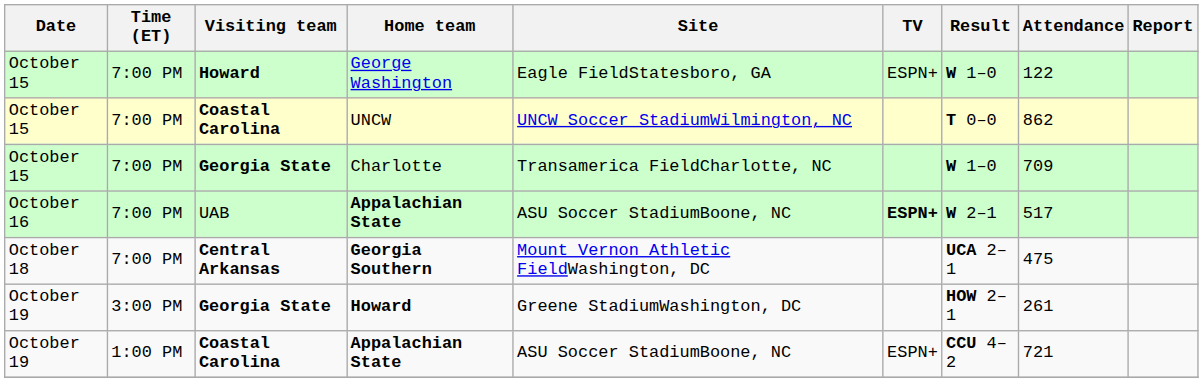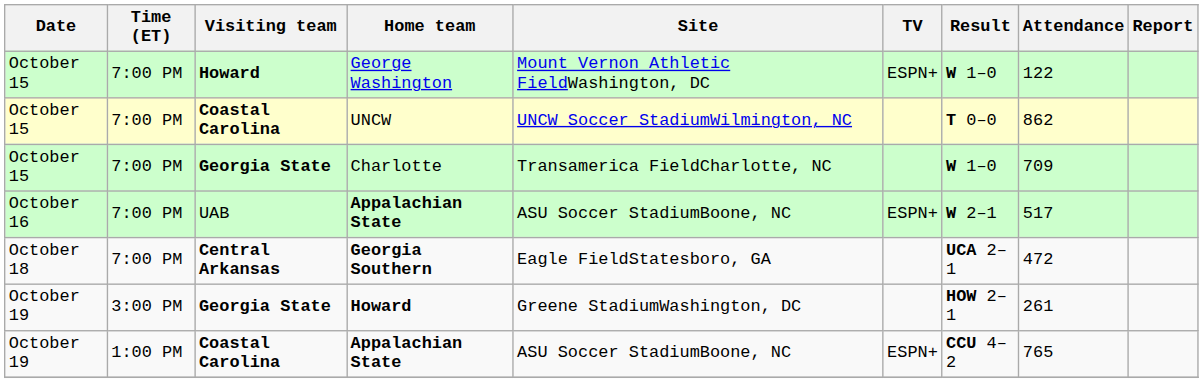George Washington | Site: Eagle FieldStatesboro, GA -> Mount Vernon Athletic FieldWashington, DC
UAB / Appalachian State | TV: bold -> normal
Georgia Southern | Site: Mount Vernon Athletic FieldWashington, DC -> Eagle FieldStatesboro, GA
Georgia Southern | Attendance: 475 -> 472
Coastal Carolina / Appalachian State | Attendance: 721 -> 765
